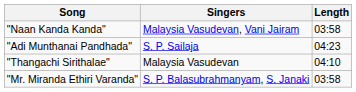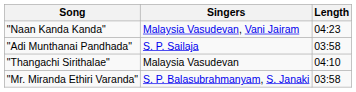"Naan Kanda Kanda" | Length: 03:58 -> 04:23
"Adi Munthanai Pandhada" | Length: 04:23 -> 03:58
